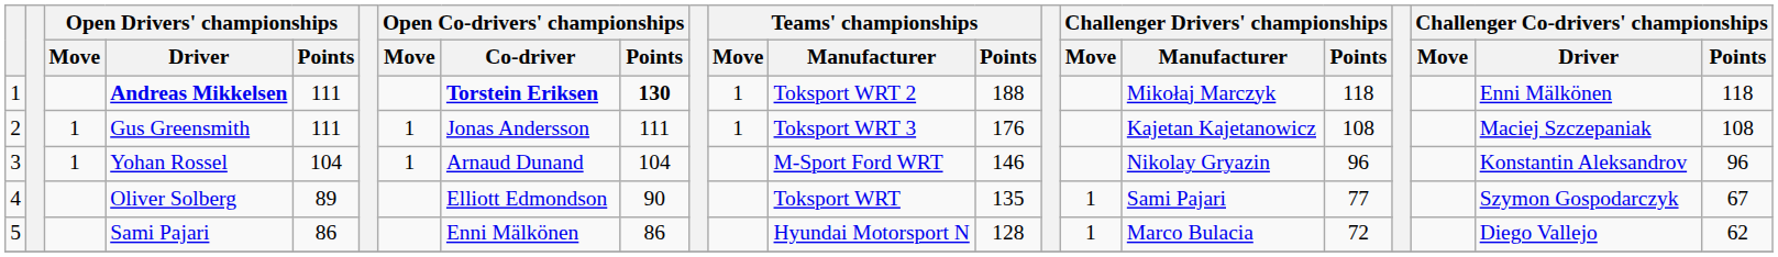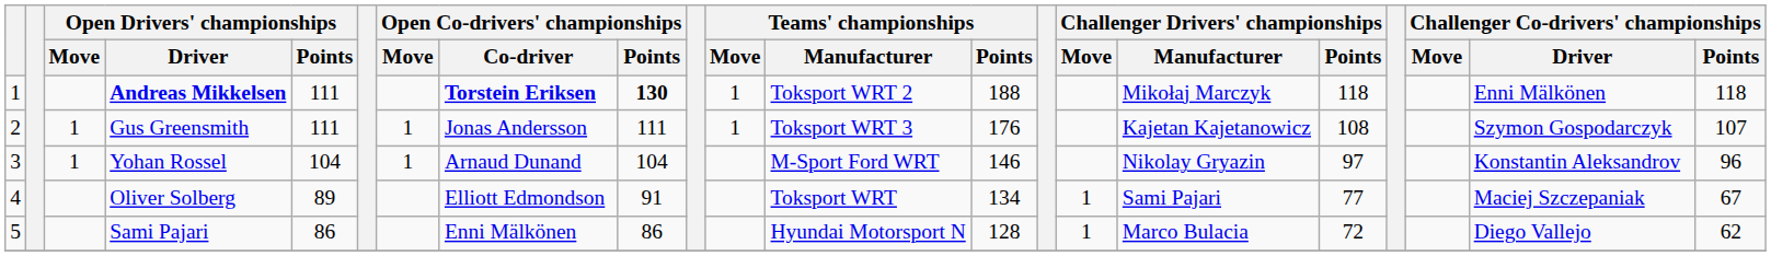Gus Greensmith | Challenger Co-drivers' championships / Driver: Maciej Szczepaniak -> Szymon Gospodarczyk
Gus Greensmith | Challenger Co-drivers' championships / Points: 108 -> 107
Yohan Rossel | Challenger Drivers' championships / Points: 96 -> 97
Oliver Solberg | Open Co-drivers' championships / Points: 90 -> 91
Oliver Solberg | Teams' championships / Points: 135 -> 134
Oliver Solberg | Challenger Co-drivers' championships / Driver: Szymon Gospodarczyk -> Maciej Szczepaniak
